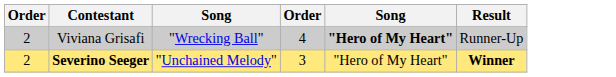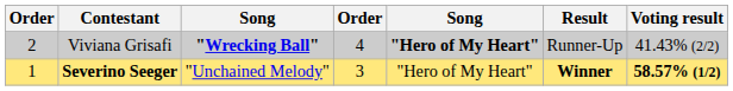+ column: Voting result | 41.43% (2/2) | 58.57% (1/2)
Viviana Grisafi | column 3: normal -> bold
Severino Seeger | column 1: 2 -> 1
